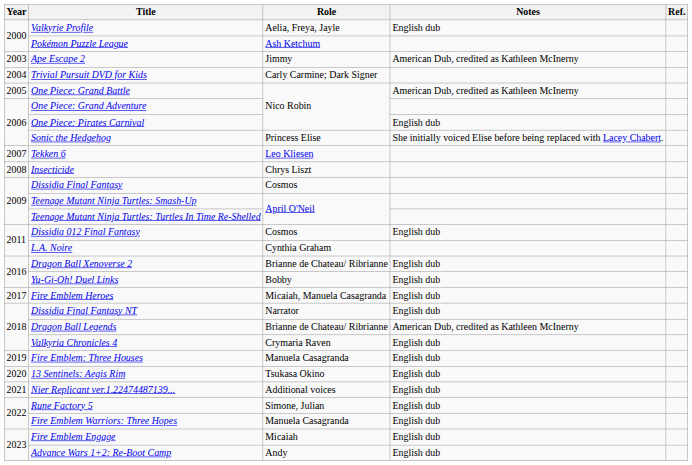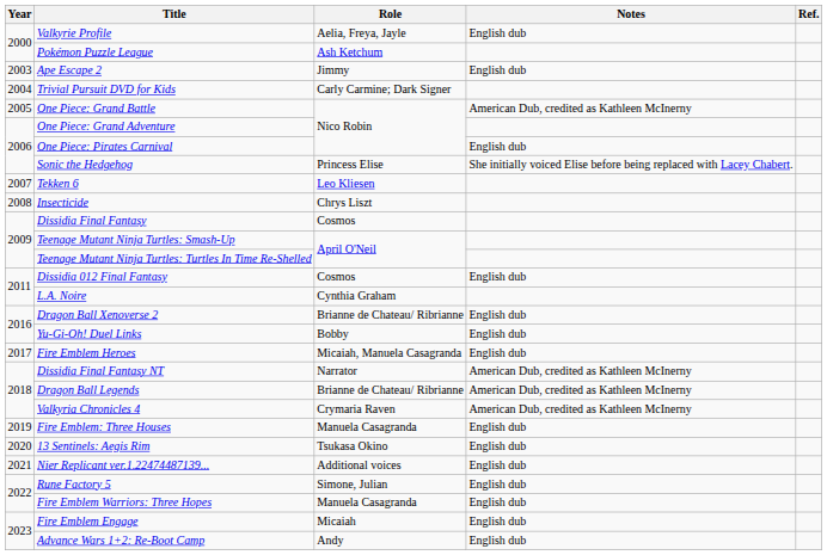Ape Escape 2 | Notes: American Dub, credited as Kathleen McInerny -> English dub
Dissidia Final Fantasy NT | Notes: English dub -> American Dub, credited as Kathleen McInerny
Valkyria Chronicles 4 | Notes: English dub -> American Dub, credited as Kathleen McInerny
